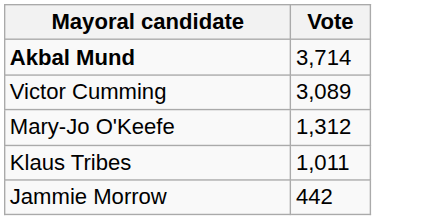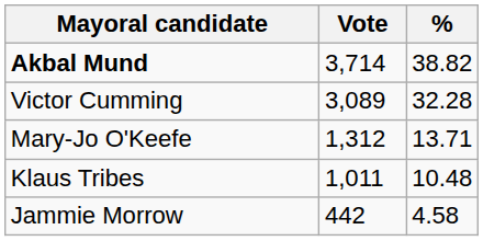+ column: % | 38.82 | 32.28 | 13.71 | 10.48 | 4.58
